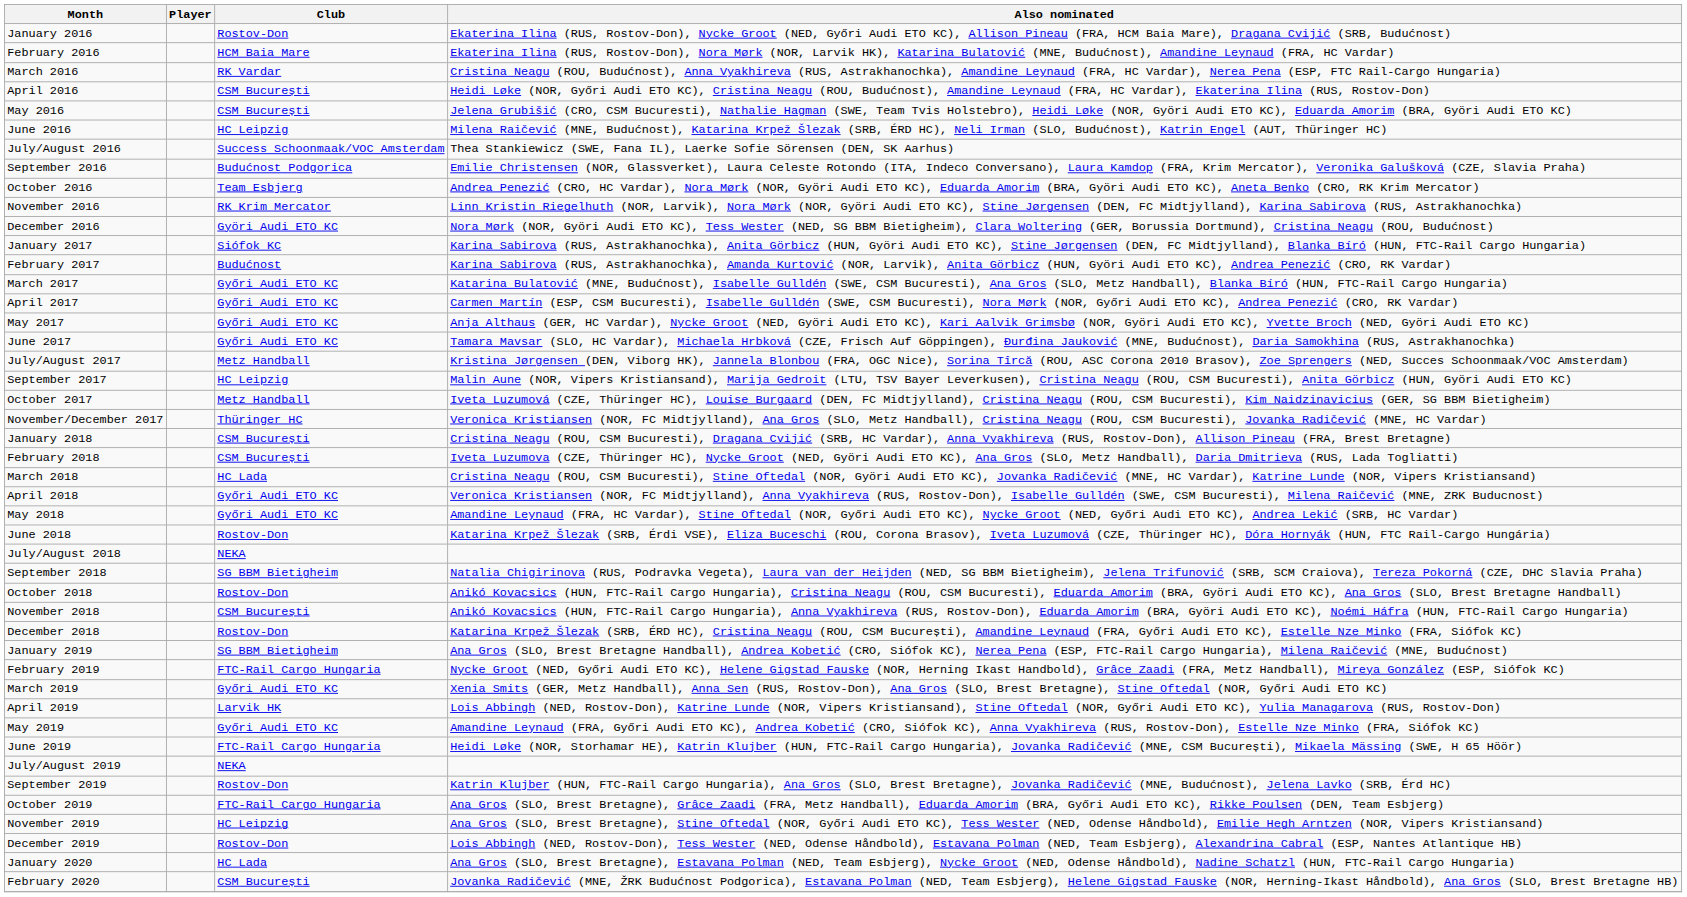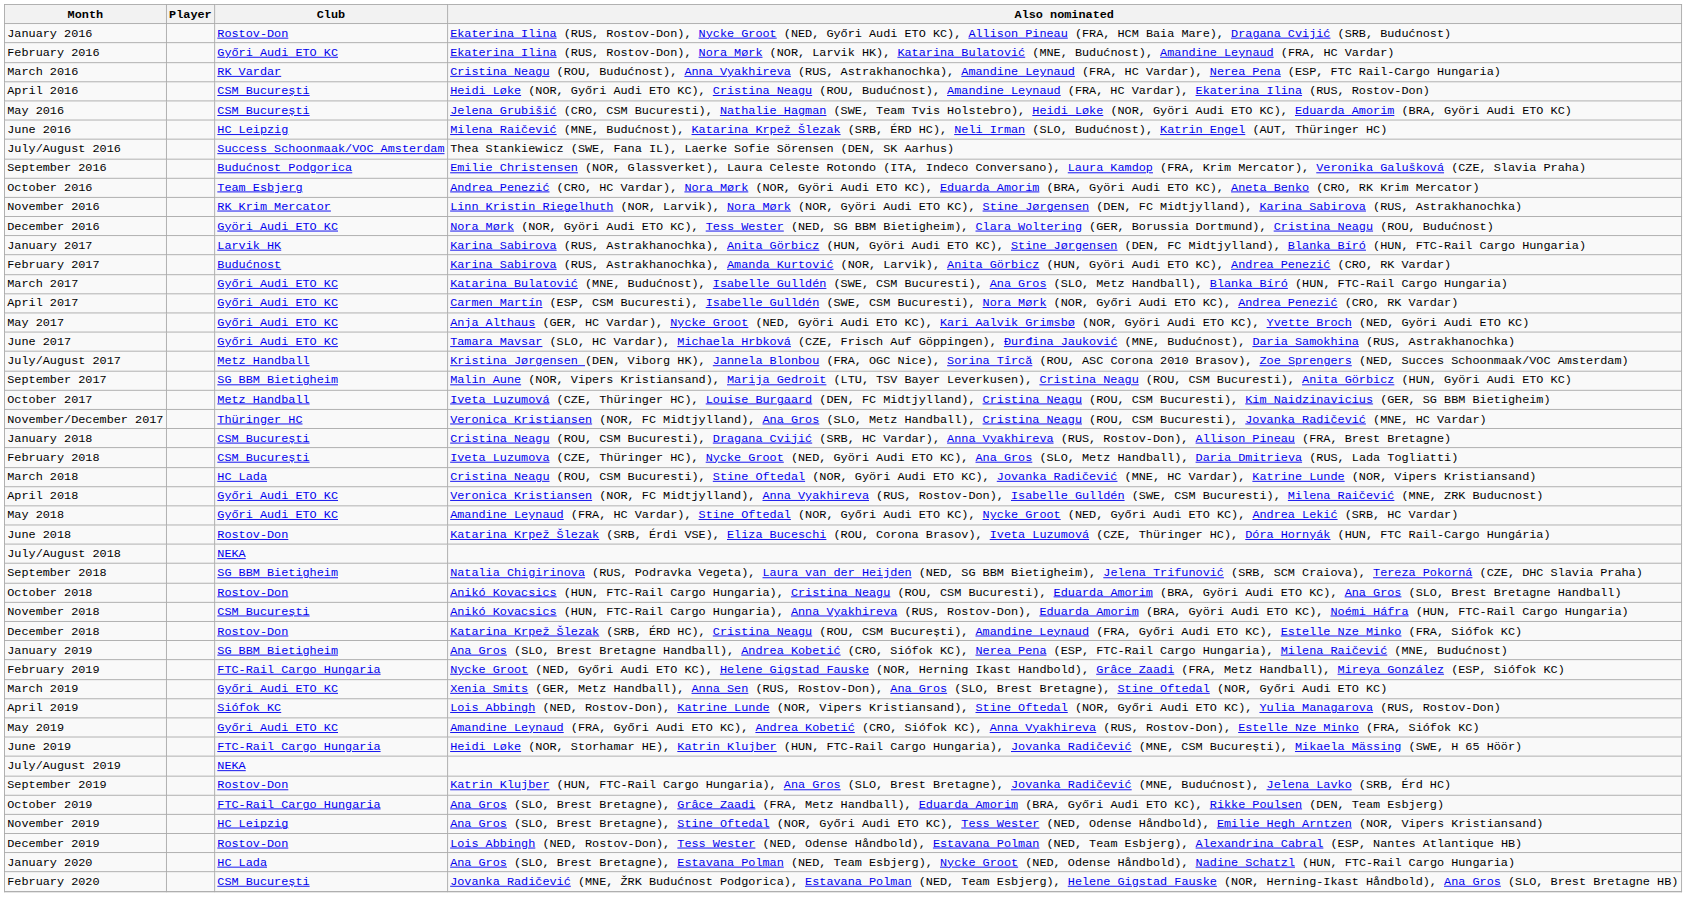February 2016 | Club: HCM Baia Mare -> Győri Audi ETO KC
January 2017 | Club: Siófok KC -> Larvik HK
September 2017 | Club: HC Leipzig -> SG BBM Bietigheim
April 2019 | Club: Larvik HK -> Siófok KC
